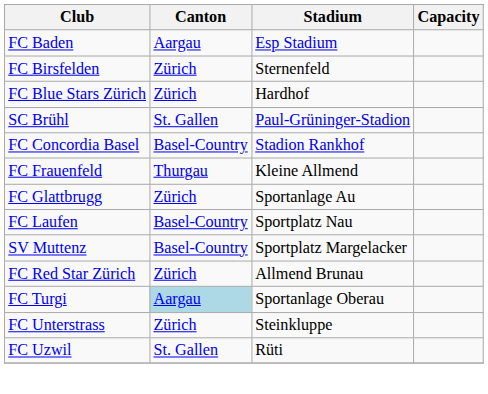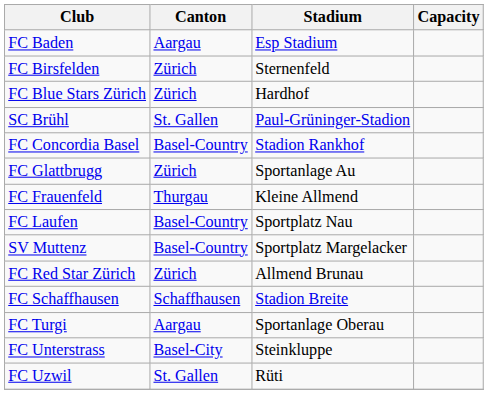rows swapped: FC Frauenfeld <-> FC Glattbrugg
+ row: FC Schaffhausen | Schaffhausen | Stadion Breite
FC Turgi | Canton: lightblue background -> no background
FC Unterstrass | Canton: Zürich -> Basel-City
